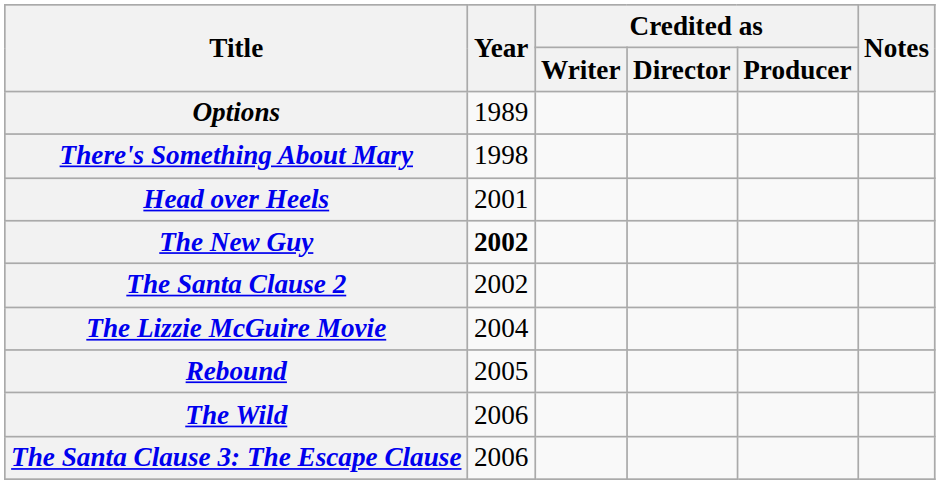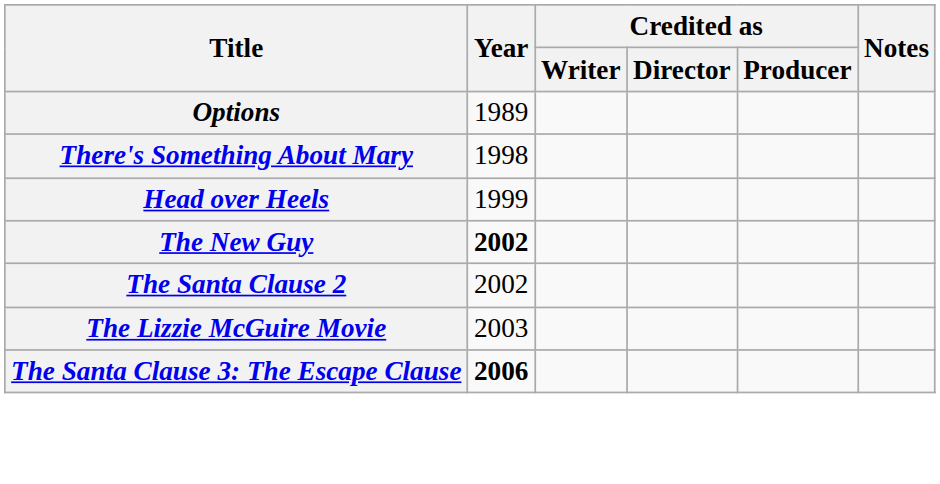Head over Heels | Year: 2001 -> 1999
The Lizzie McGuire Movie | Year: 2004 -> 2003
- row: Rebound | 2005
- row: The Wild | 2006
The Santa Clause 3: The Escape Clause | Year: normal -> bold
